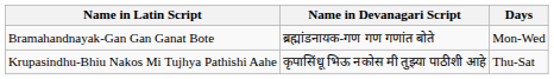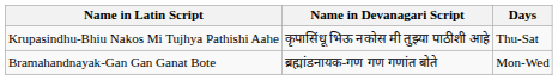rows swapped: Bramahandnayak-Gan Gan Ganat Bote <-> Krupasindhu-Bhiu Nakos Mi Tujhya Pathishi Aahe
